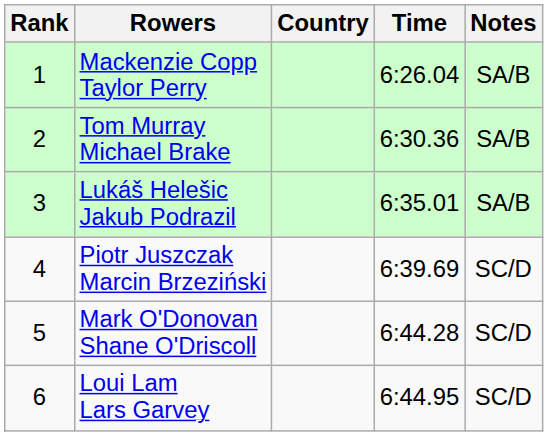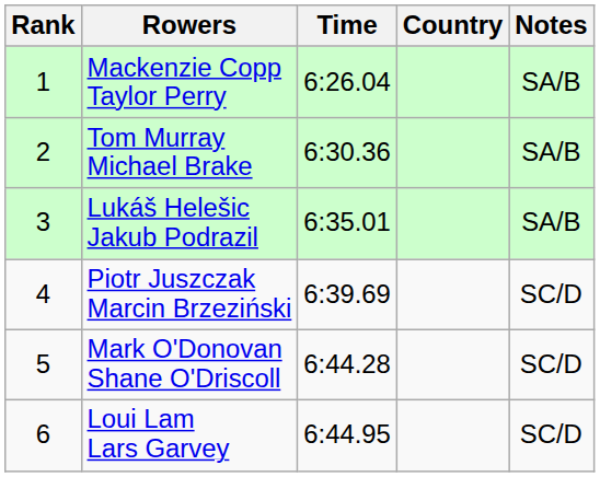columns swapped: Country <-> Time
